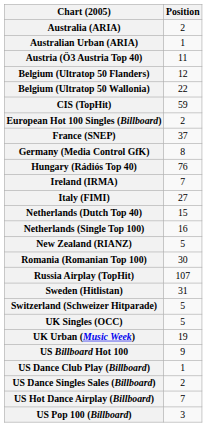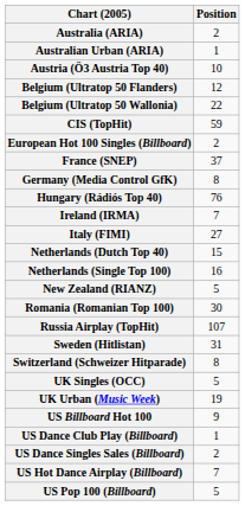Austria (Ö3 Austria Top 40) | Position: 11 -> 10
Switzerland (Schweizer Hitparade) | Position: 5 -> 8
US Pop 100 (Billboard) | Position: 3 -> 5
